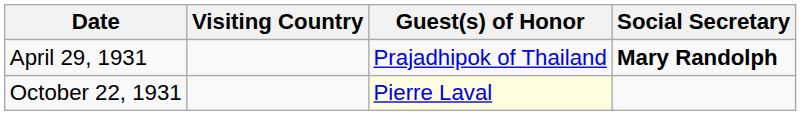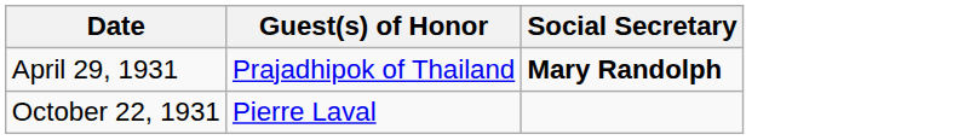- column: Visiting Country
October 22, 1931 | Guest(s) of Honor: lightyellow background -> no background
